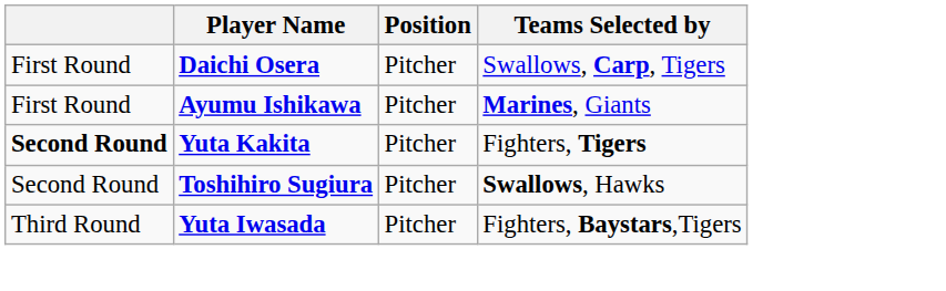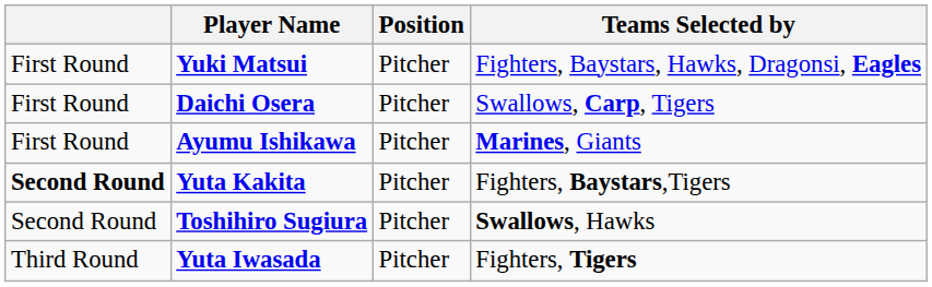+ row: First Round | Yuki Matsui | Pitcher | Fighters, Baystars, Hawks, Dragonsi, Eagles
Yuta Kakita | Teams Selected by: Fighters, Tigers -> Fighters, Baystars,Tigers
Yuta Iwasada | Teams Selected by: Fighters, Baystars,Tigers -> Fighters, Tigers
